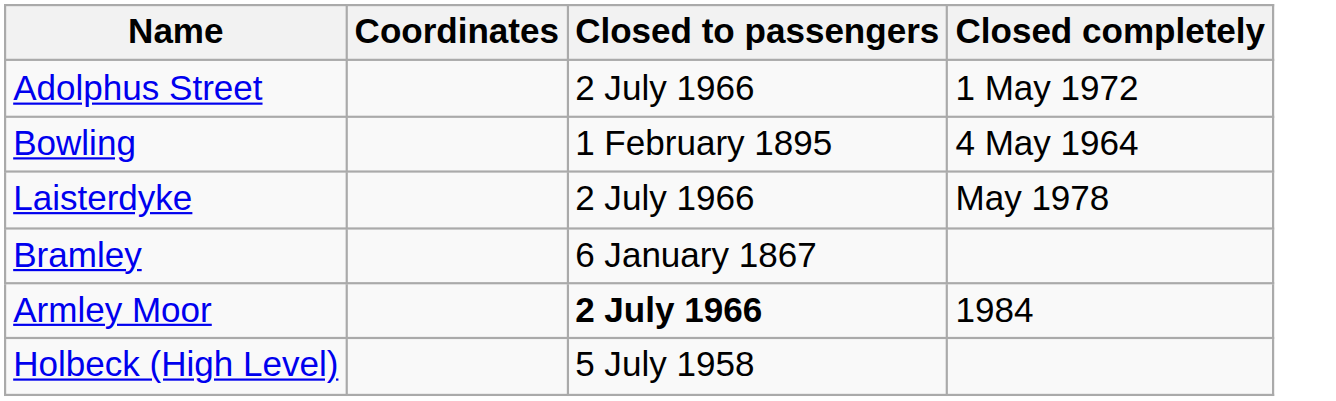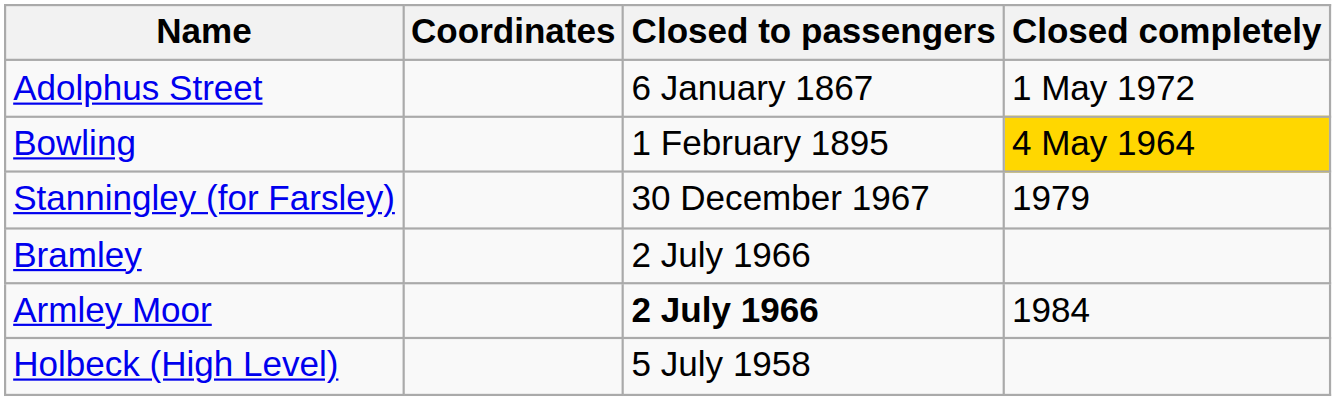Adolphus Street | Closed to passengers: 2 July 1966 -> 6 January 1867
Bowling | Closed completely: no background -> gold background
- row: Laisterdyke | 2 July 1966 | May 1978
+ row: Stanningley (for Farsley) | 30 December 1967 | 1979
Bramley | Closed to passengers: 6 January 1867 -> 2 July 1966
